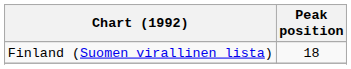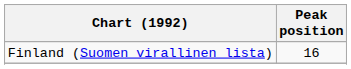Finland (Suomen virallinen lista) | Peak position: 18 -> 16
